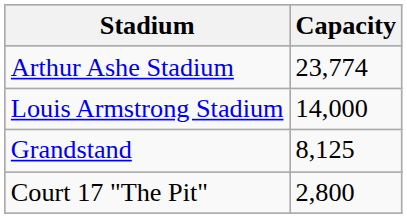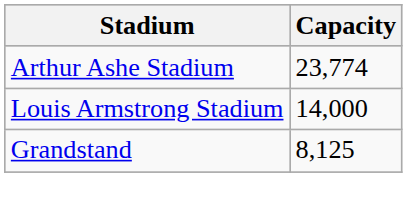- row: Court 17 "The Pit" | 2,800
